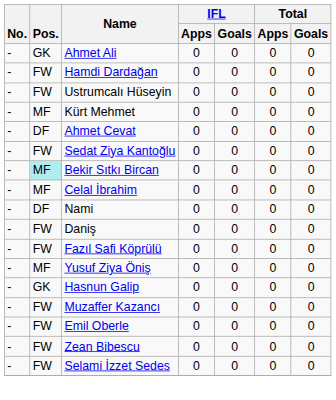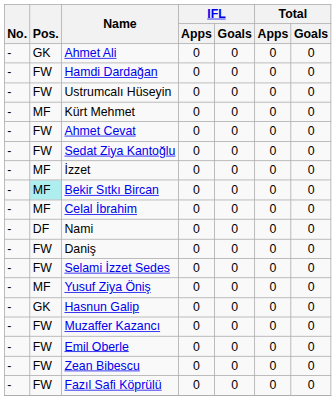Ahmet Cevat | Pos.: DF -> FW
+ row: - | MF | İzzet | 0 | 0 | 0 | 0
rows swapped: Fazıl Safi Köprülü <-> Selami İzzet Sedes
